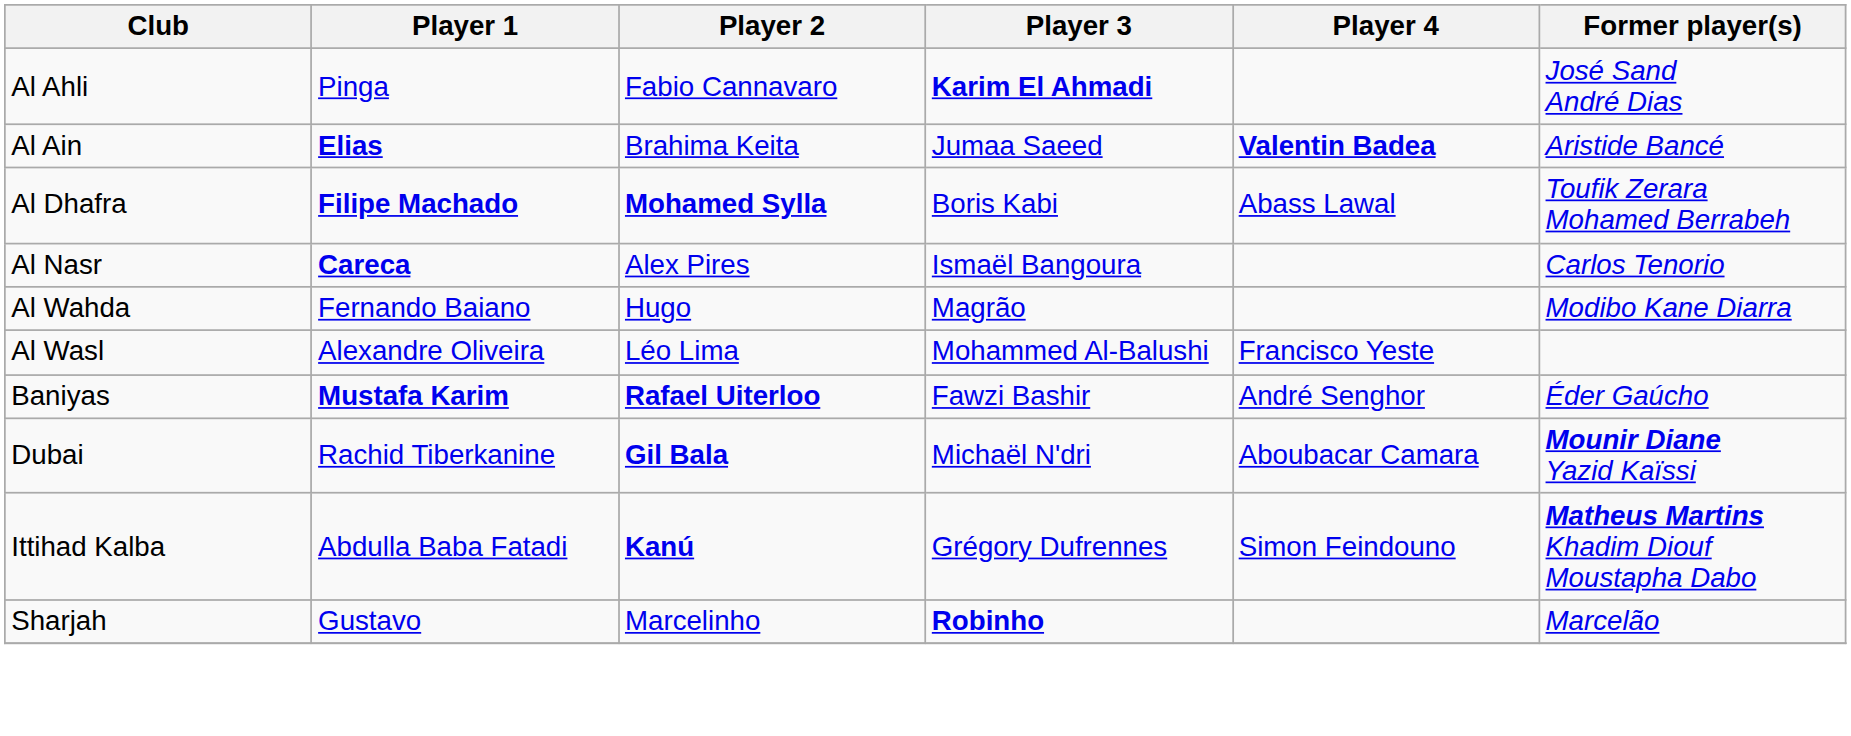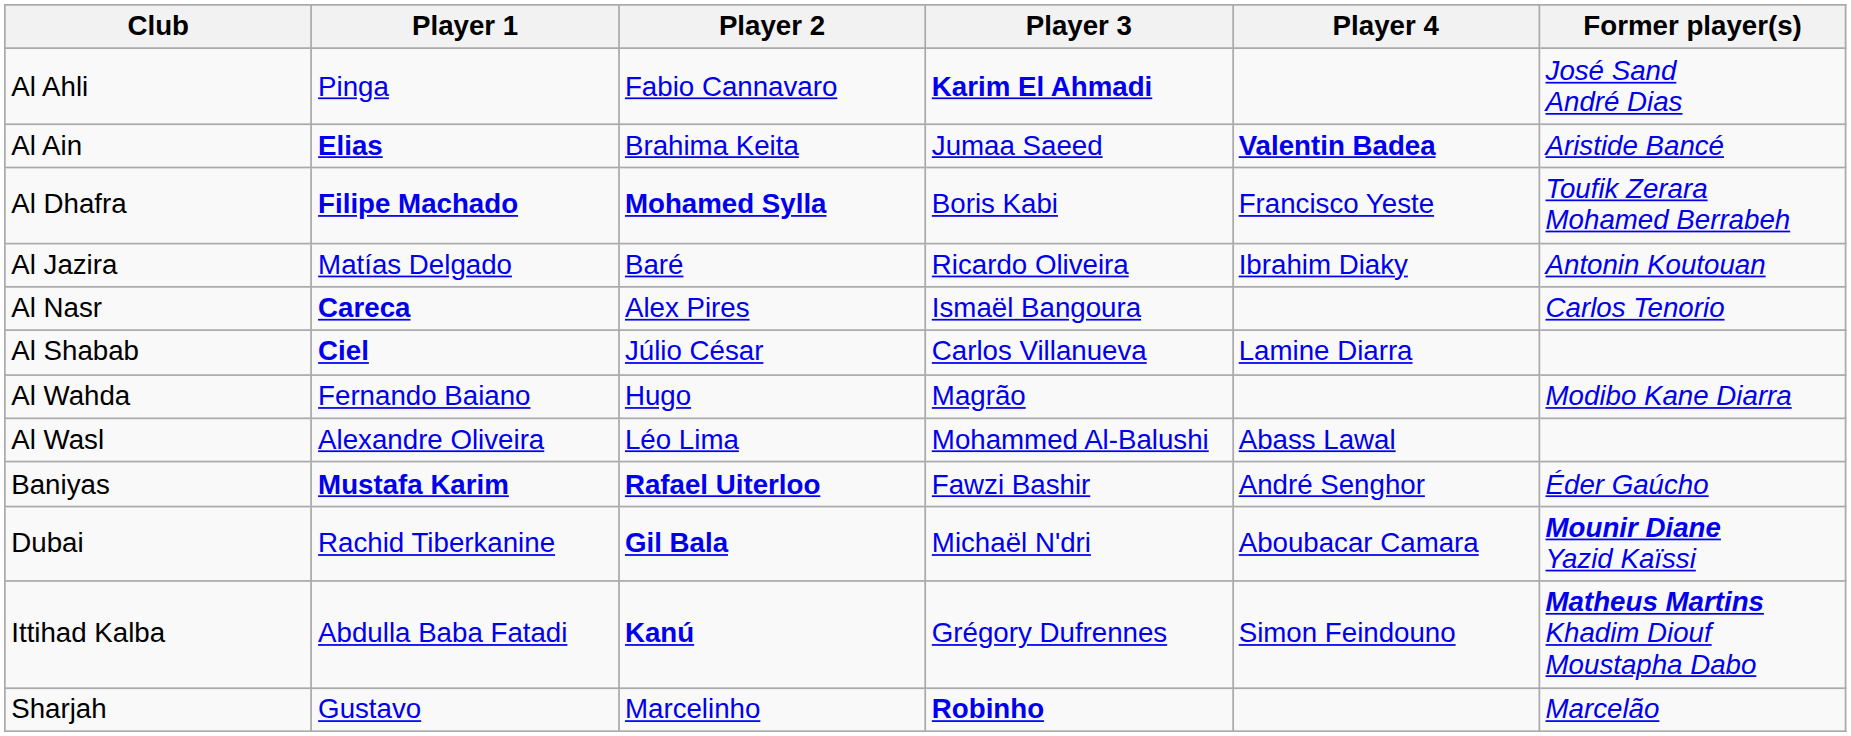Al Dhafra | Player 4: Abass Lawal -> Francisco Yeste
+ row: Al Jazira | Matías Delgado | Baré | Ricardo Oliveira | Ibrahim Diaky | Antonin Koutouan
+ row: Al Shabab | Ciel | Júlio César | Carlos Villanueva | Lamine Diarra
Al Wasl | Player 4: Francisco Yeste -> Abass Lawal
